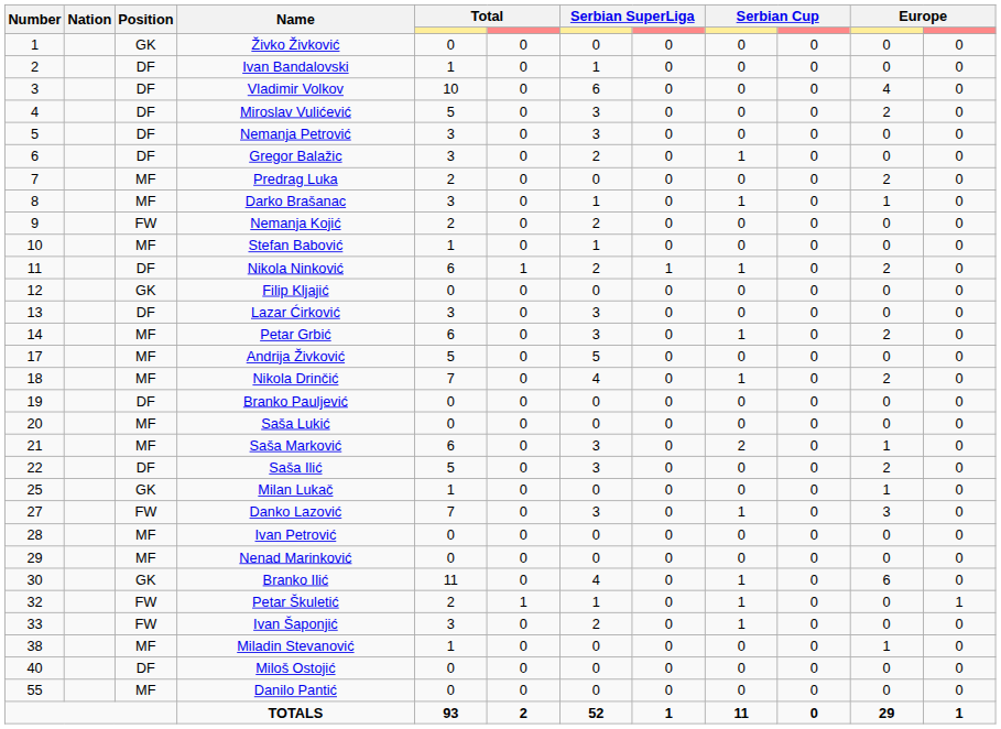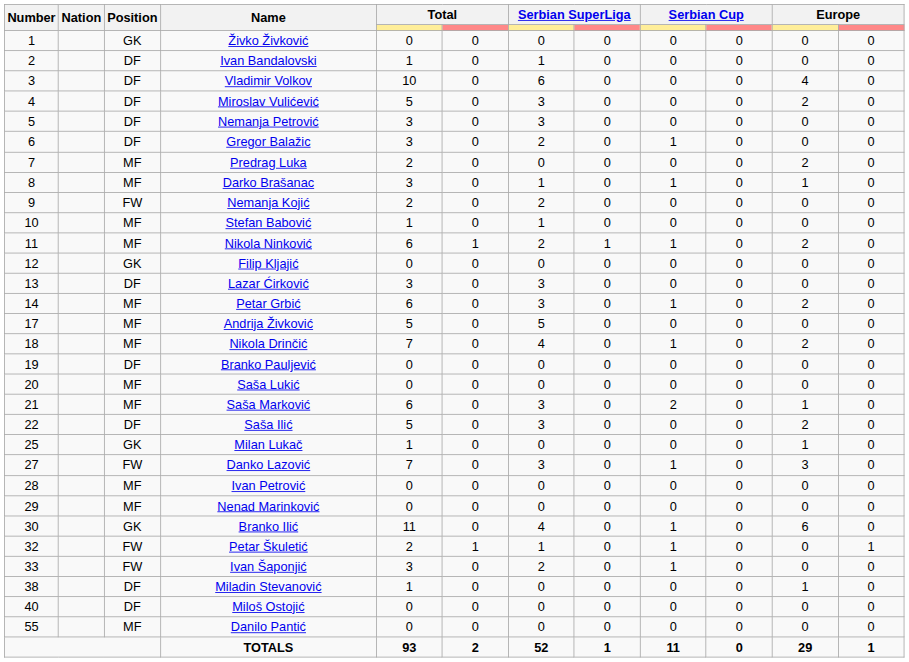Nikola Ninković | Position: DF -> MF
Miladin Stevanović | Position: MF -> DF
